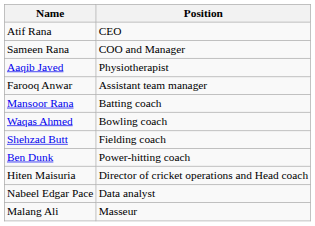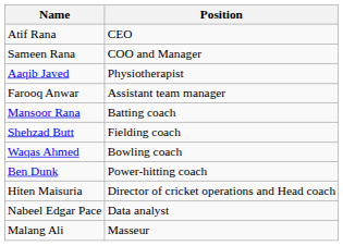rows swapped: Waqas Ahmed <-> Shehzad Butt
